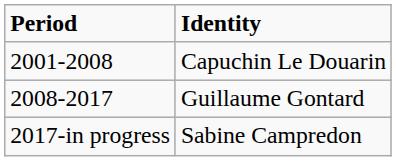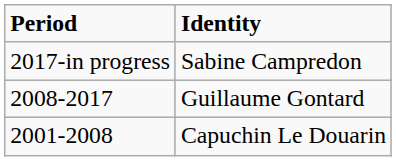rows swapped: Capuchin Le Douarin <-> Sabine Campredon
